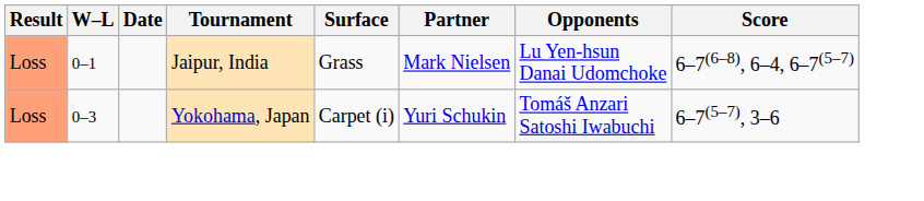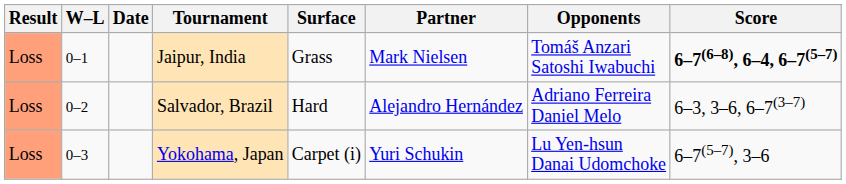Jaipur, India | Opponents: Lu Yen-hsun Danai Udomchoke -> Tomáš Anzari Satoshi Iwabuchi
Jaipur, India | Score: normal -> bold
+ row: Loss | 0–2 | Salvador, Brazil | Hard | Alejandro Hernández | Adriano Ferreira Daniel Melo | 6–3, 3–6, 6–7(3–7)
Yokohama, Japan | Opponents: Tomáš Anzari Satoshi Iwabuchi -> Lu Yen-hsun Danai Udomchoke
